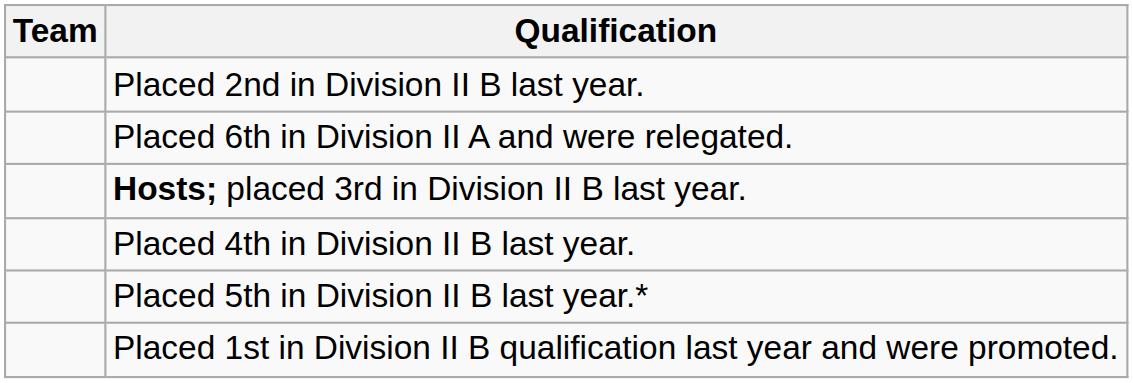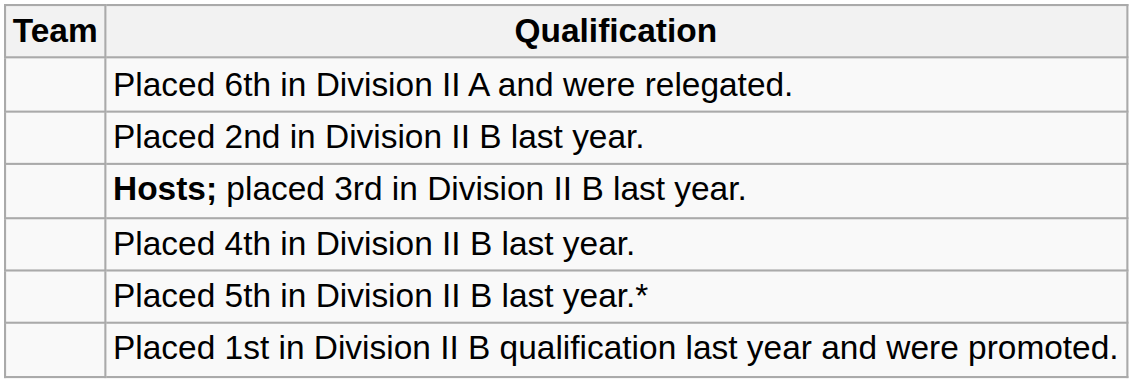rows swapped: Placed 6th in Division II A and were relegated. <-> Placed 2nd in Division II B last year.
